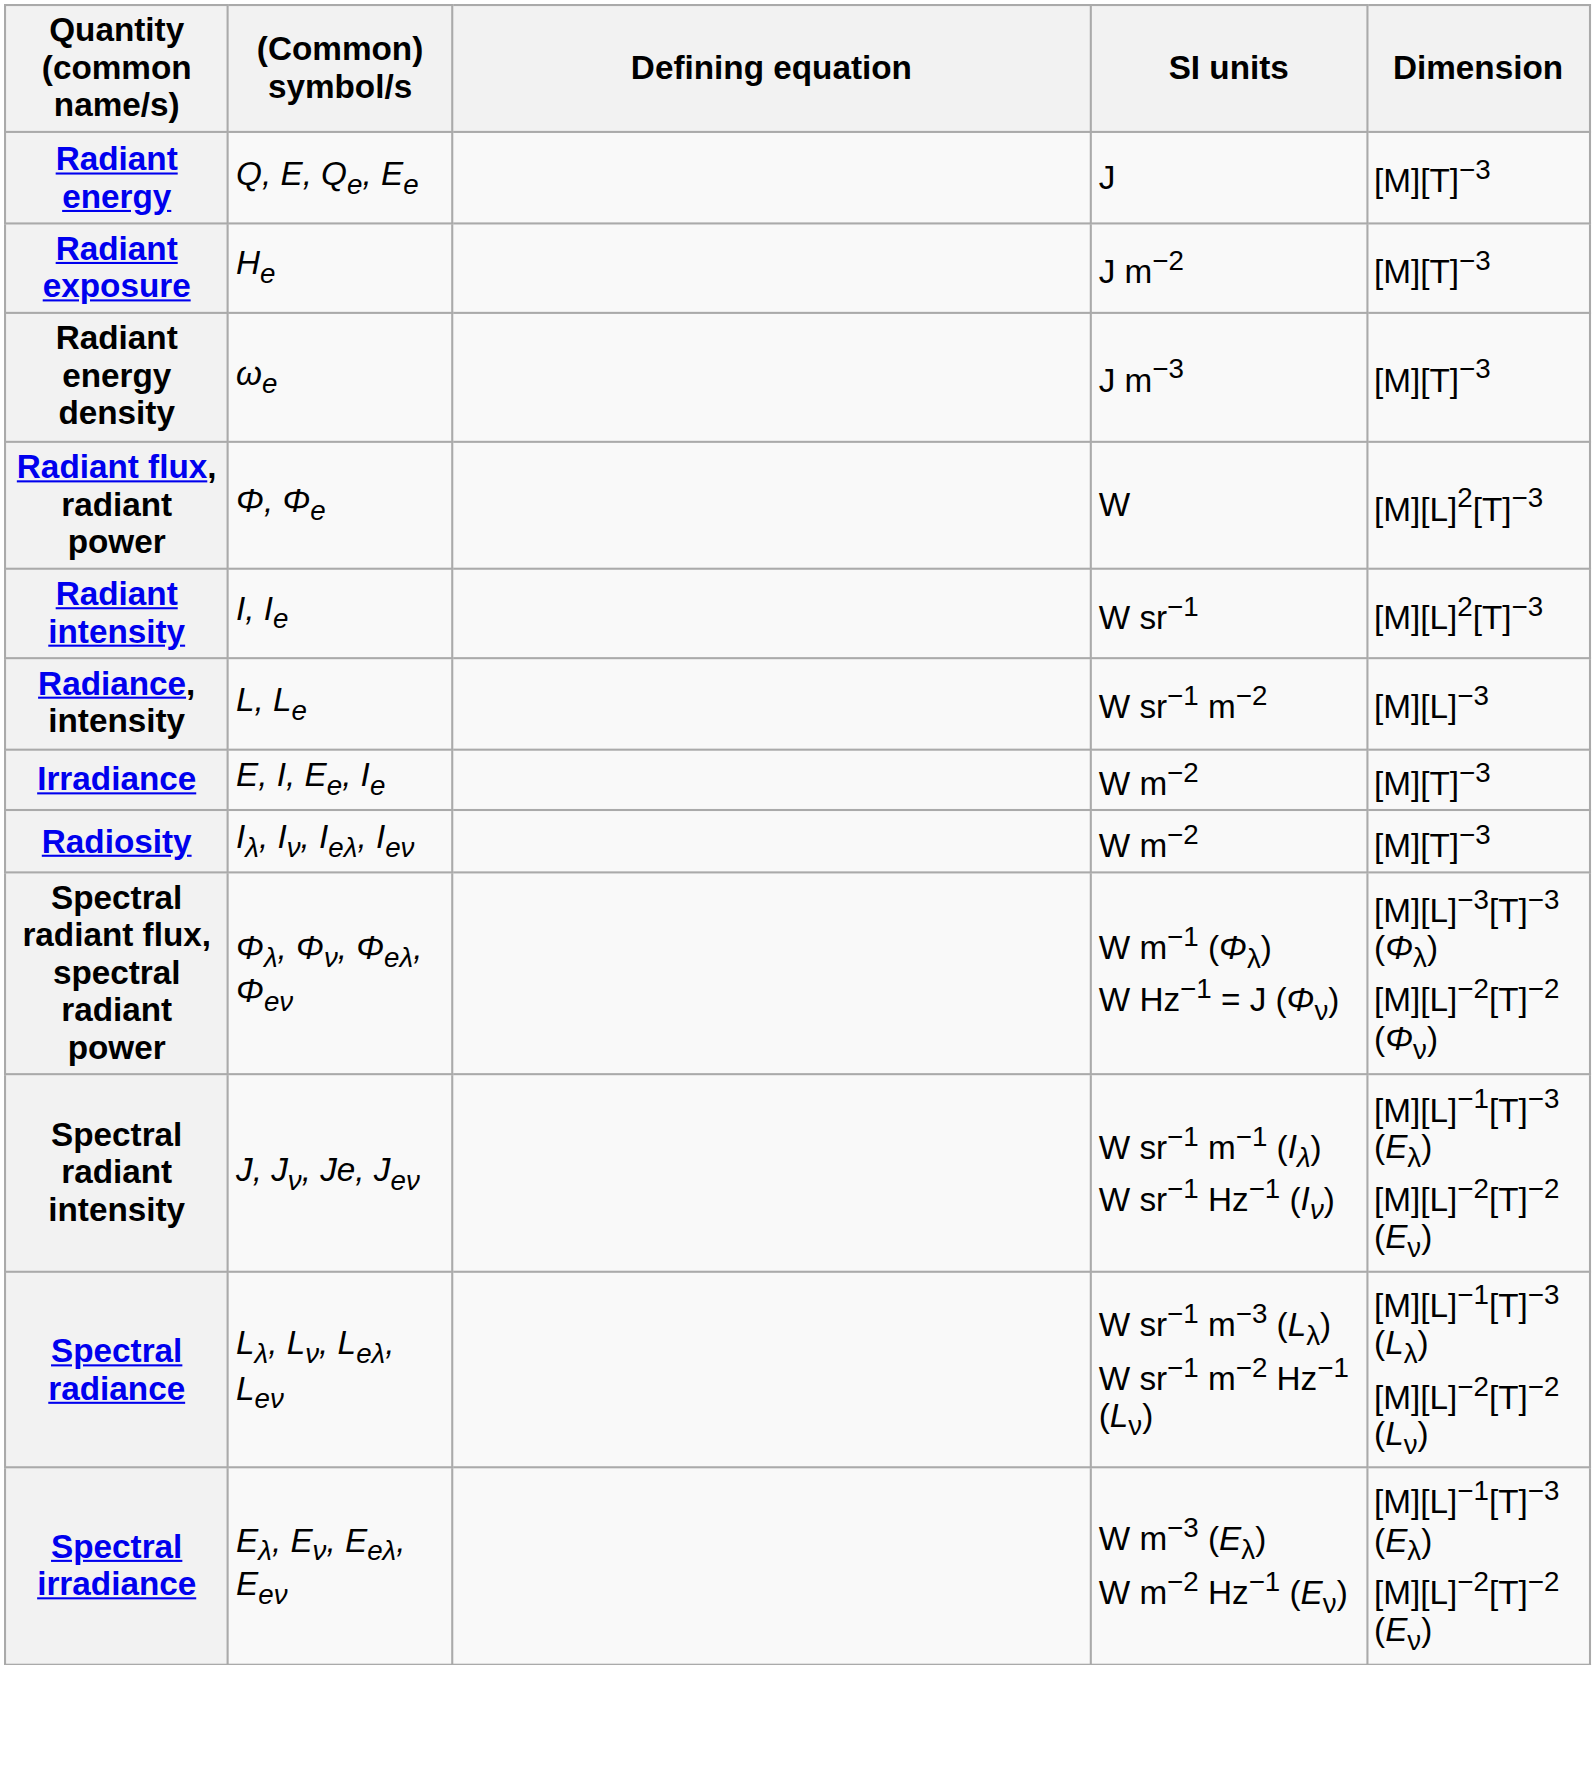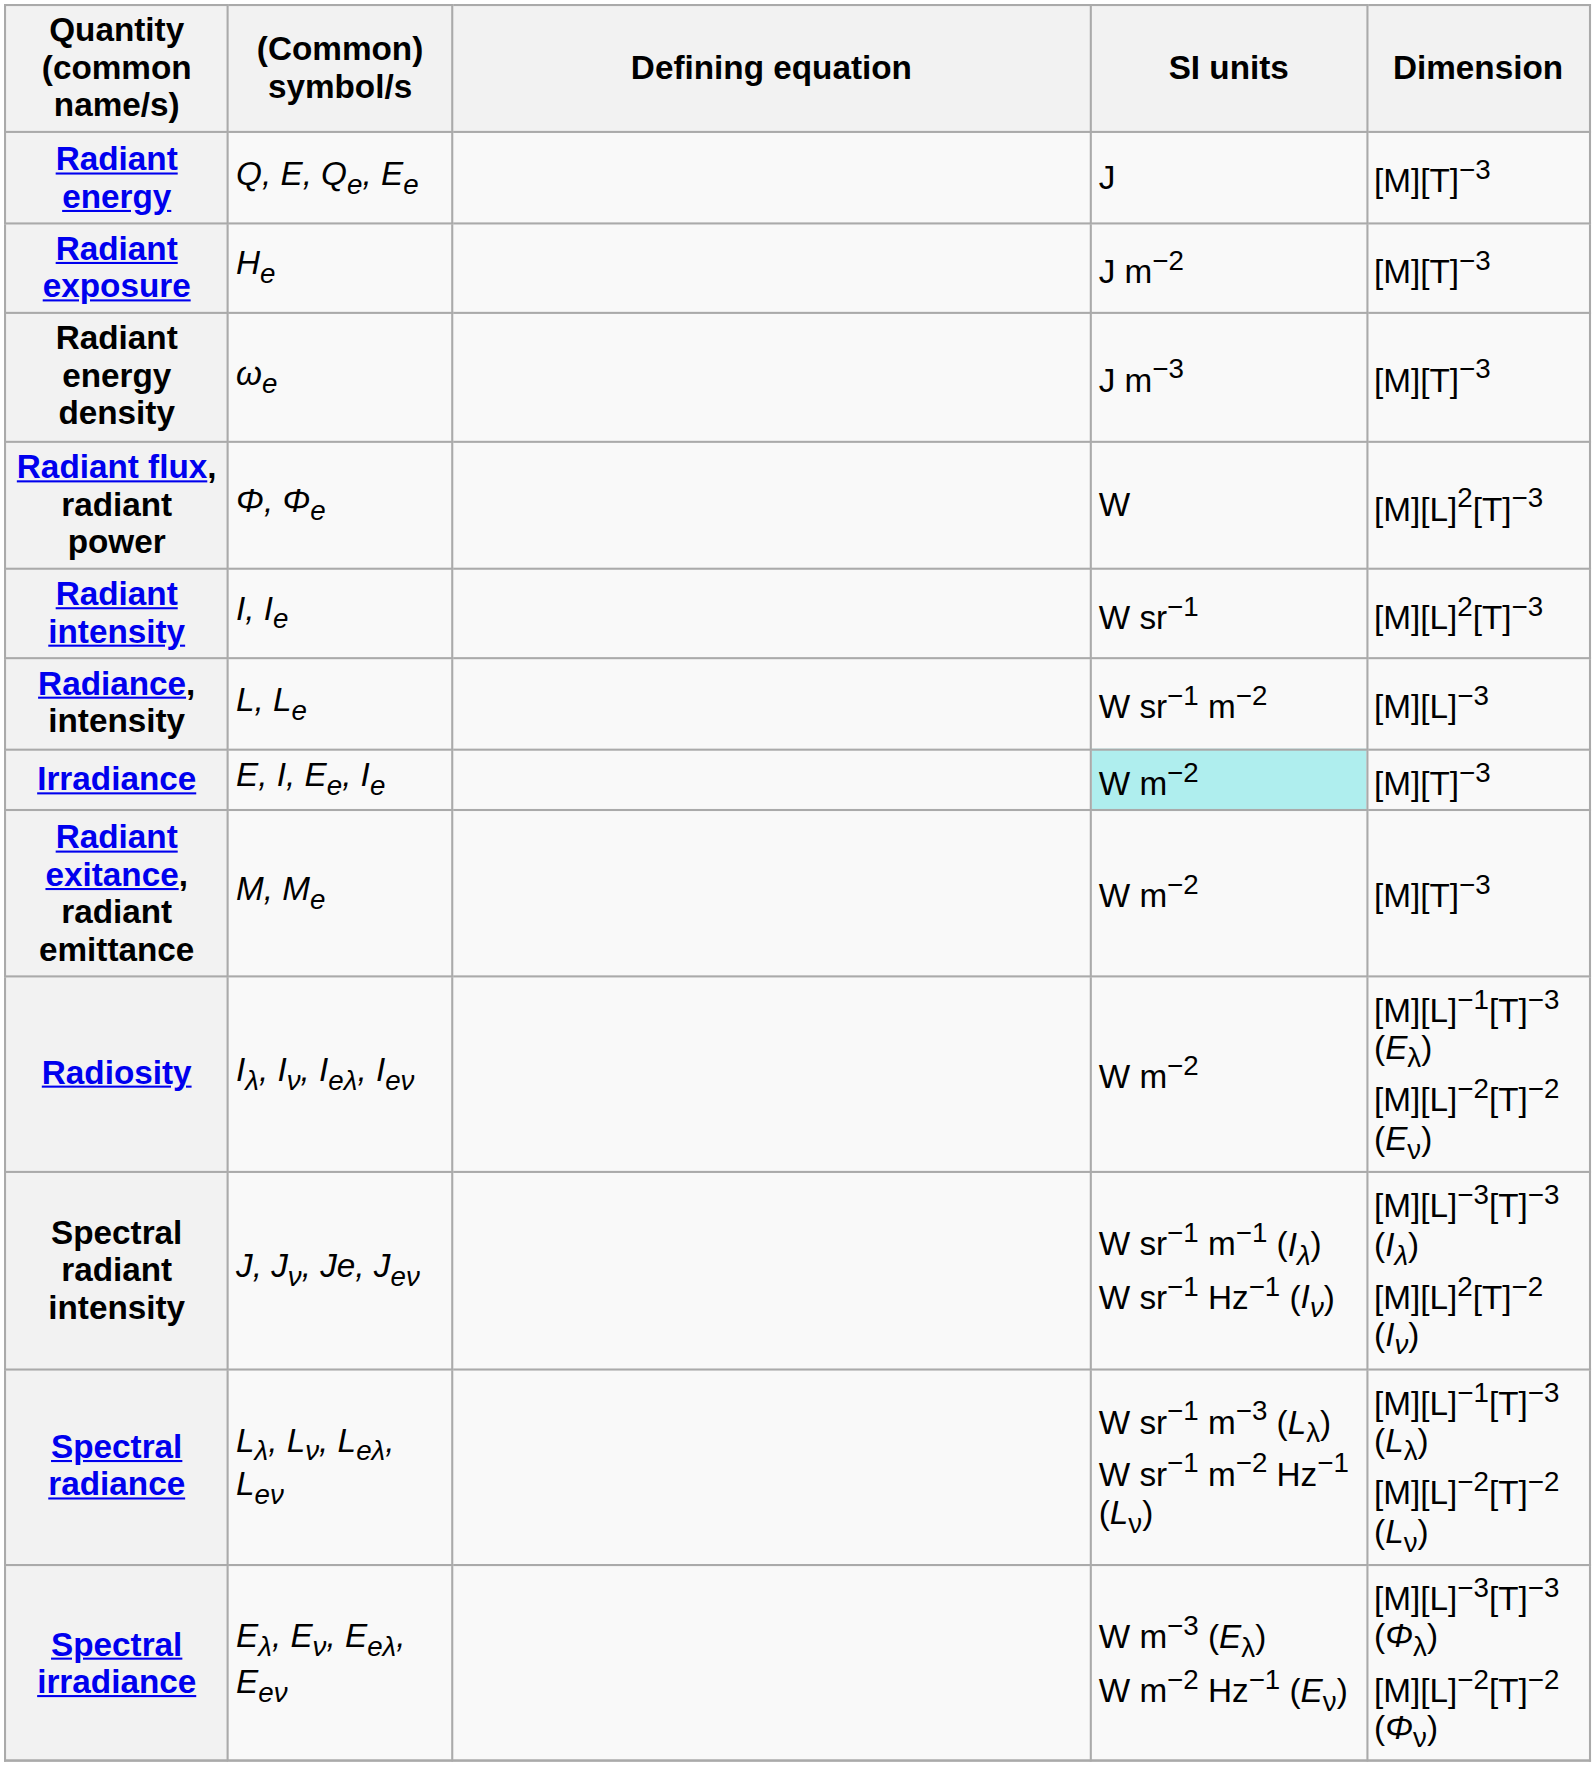Irradiance | SI units: no background -> paleturquoise background
+ row: Radiant exitance, radiant emittance | M, Me | W m−2 | [M][T]−3
Radiosity | Dimension: [M][T]−3 -> [M][L]−1[T]−3 (Eλ) [M][L]−2[T]−2 (Eν)
- row: Spectral radiant flux, spectral radiant power | Φλ, Φν, Φeλ, Φeν | W m−1 (Φλ) W Hz−1 = J (Φν) | [M][L]−3[T]−3 (Φλ) [M][L]−2[T]−2 (Φν)
Spectral radiant intensity | Dimension: [M][L]−1[T]−3 (Eλ) [M][L]−2[T]−2 (Eν) -> [M][L]−3[T]−3 (Iλ) [M][L]2[T]−2 (Iν)
Spectral irradiance | Dimension: [M][L]−1[T]−3 (Eλ) [M][L]−2[T]−2 (Eν) -> [M][L]−3[T]−3 (Φλ) [M][L]−2[T]−2 (Φν)
